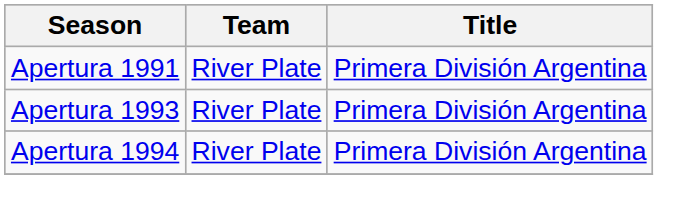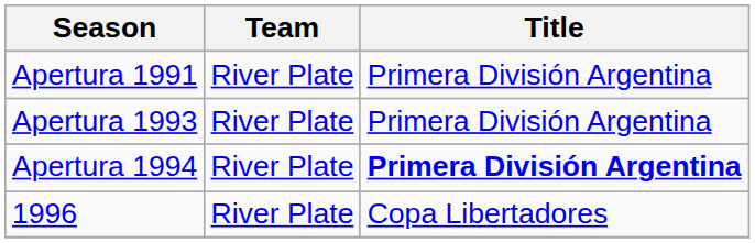Apertura 1994 | Title: normal -> bold
+ row: 1996 | River Plate | Copa Libertadores
